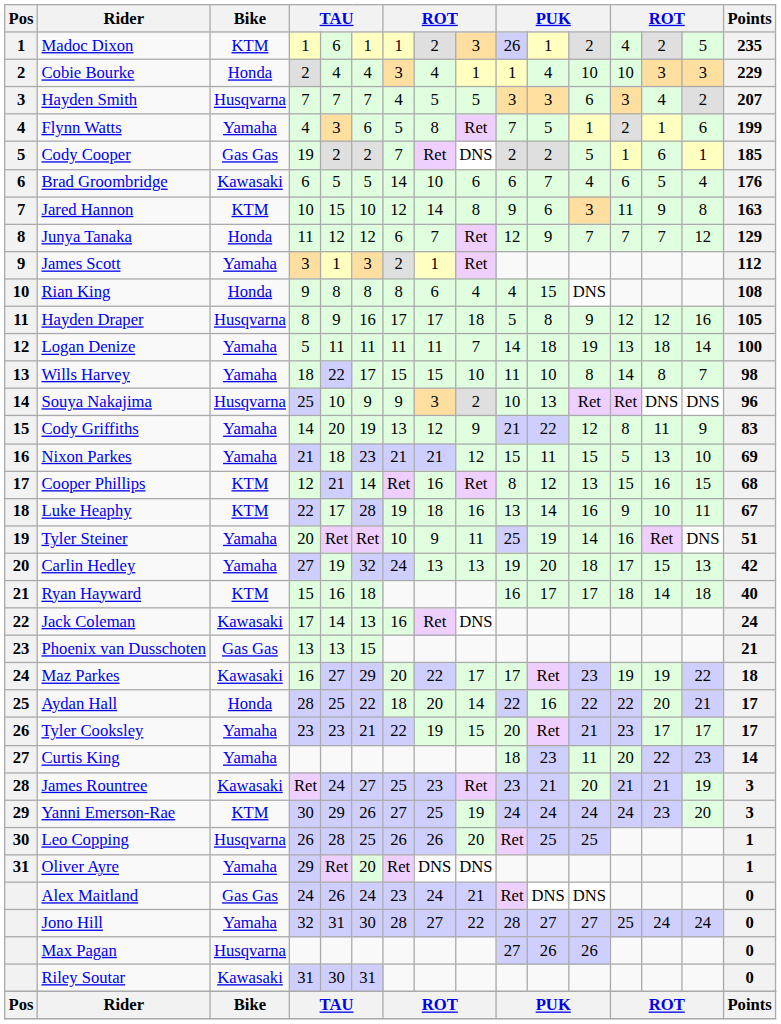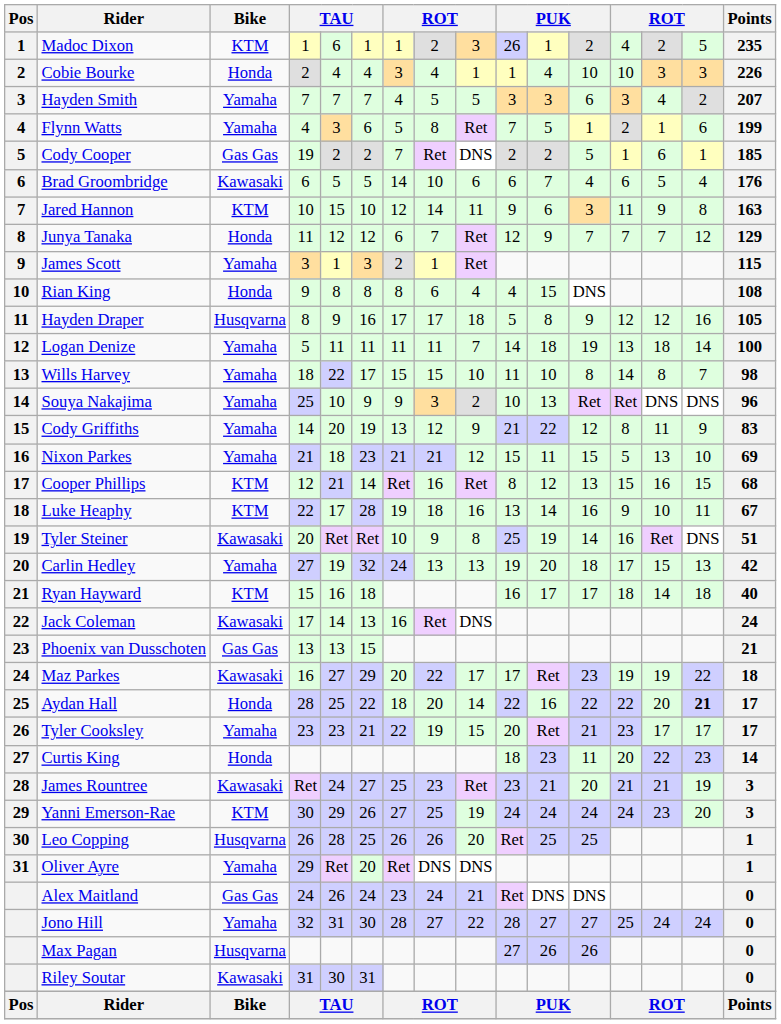Cobie Bourke | Points: 229 -> 226
Hayden Smith | Bike: Husqvarna -> Yamaha
Jared Hannon | column 9: 8 -> 11
James Scott | Points: 112 -> 115
Souya Nakajima | Bike: Husqvarna -> Yamaha
Tyler Steiner | Bike: Yamaha -> Kawasaki
Tyler Steiner | column 9: 11 -> 8
Aydan Hall | column 15: normal -> bold
Curtis King | Bike: Yamaha -> Honda
